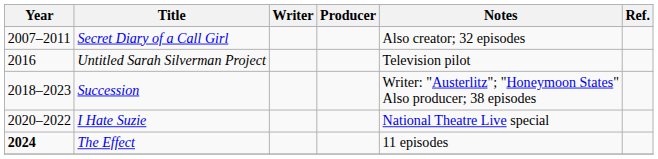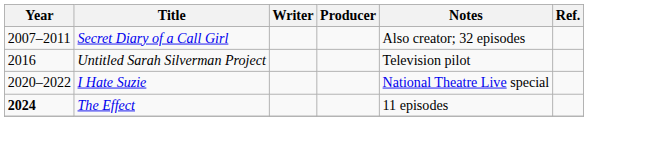- row: 2018–2023 | Succession | Writer: "Austerlitz"; "Honeymoon States" Also producer; 38 episodes
